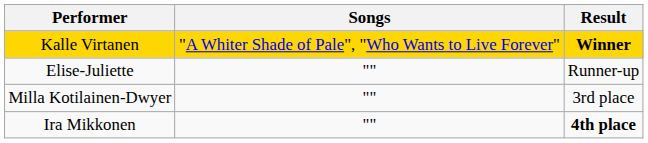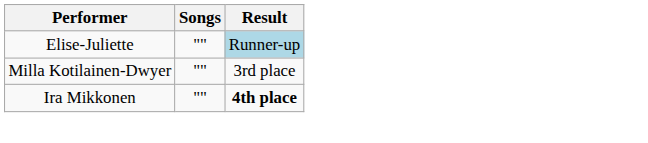- row: Kalle Virtanen | "A Whiter Shade of Pale", "Who Wants to Live Forever" | Winner
Elise-Juliette | Result: no background -> lightblue background
